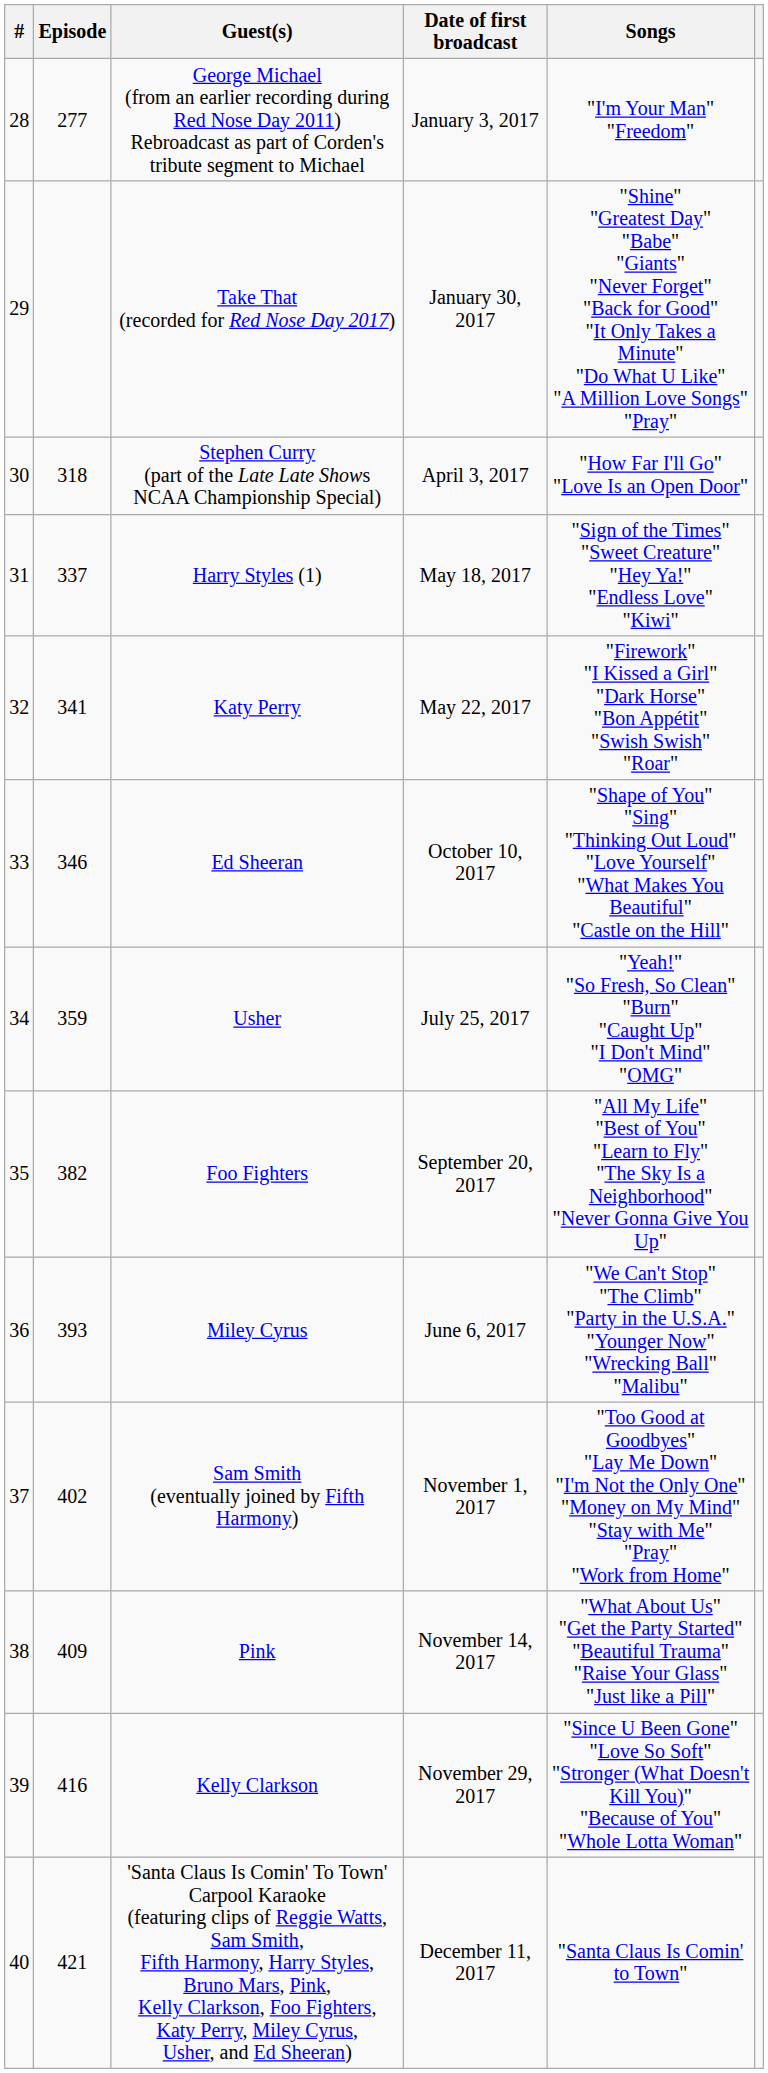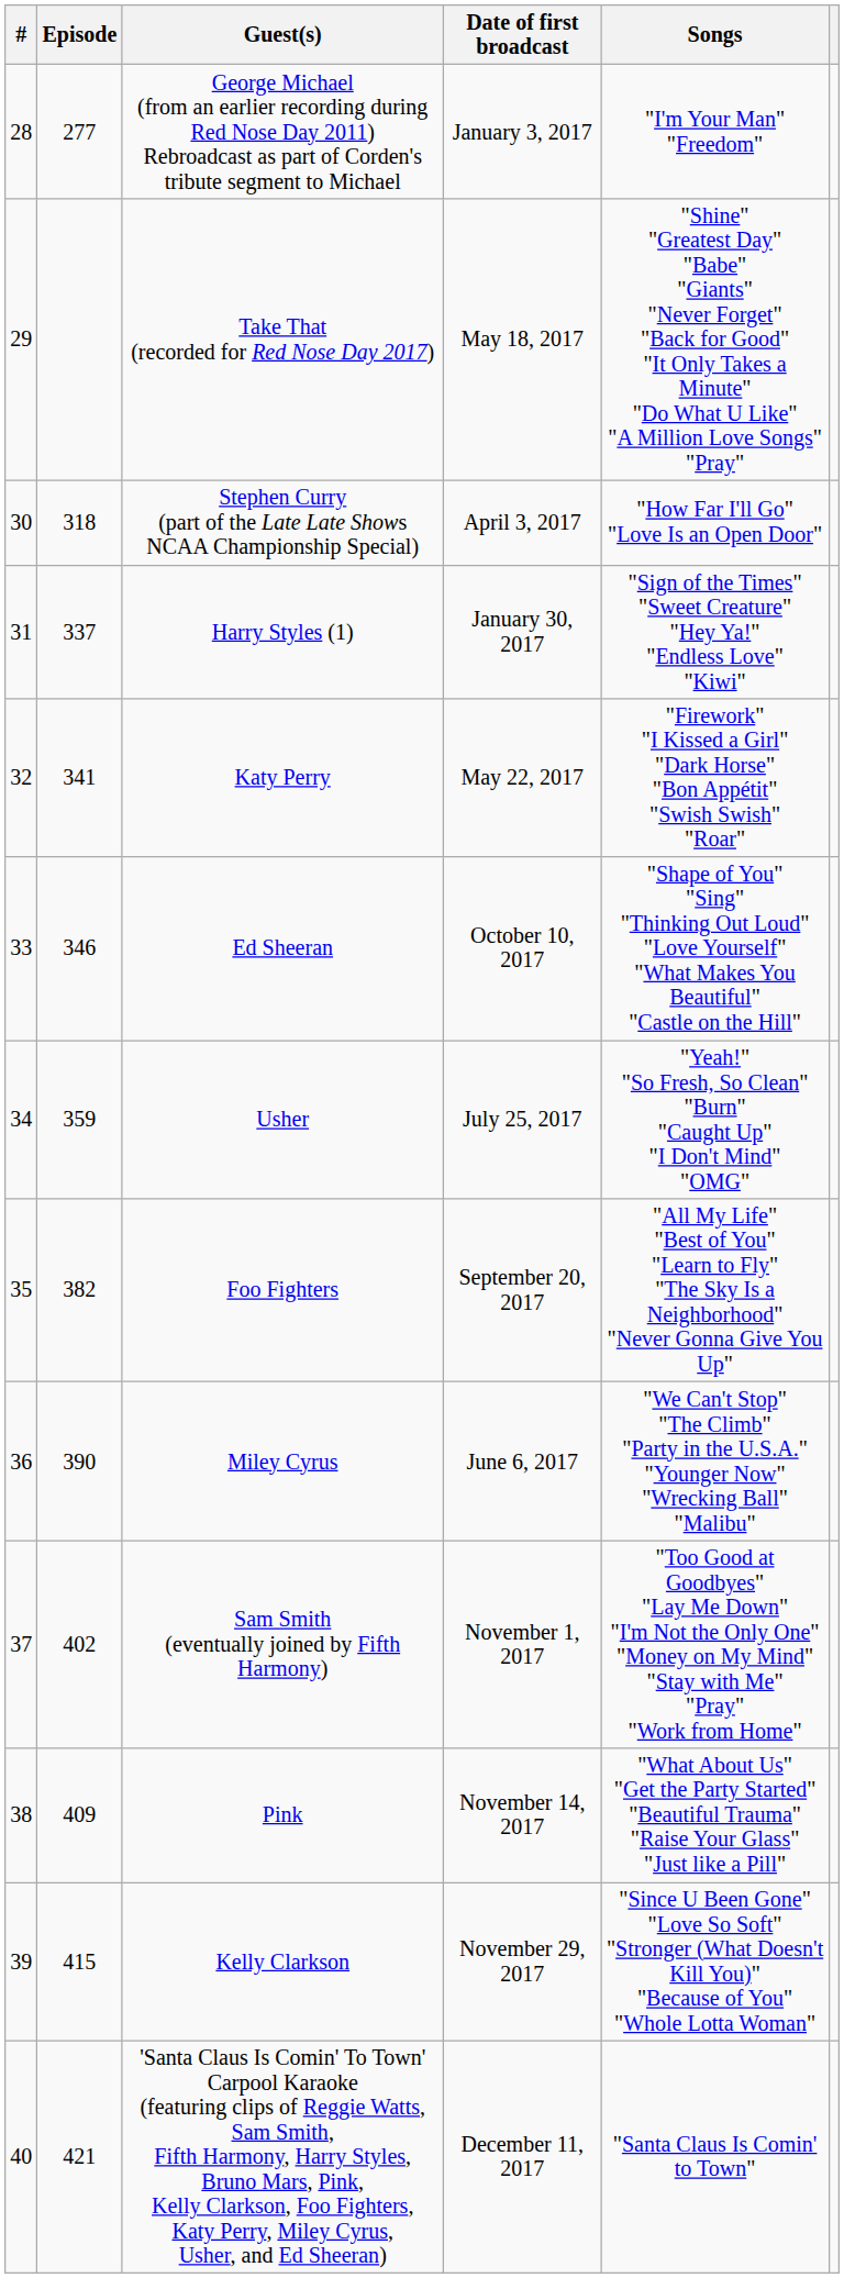Take That (recorded for Red Nose Day 2017) | Date of first broadcast: January 30, 2017 -> May 18, 2017
Harry Styles (1) | Date of first broadcast: May 18, 2017 -> January 30, 2017
Miley Cyrus | Episode: 393 -> 390
Kelly Clarkson | Episode: 416 -> 415
